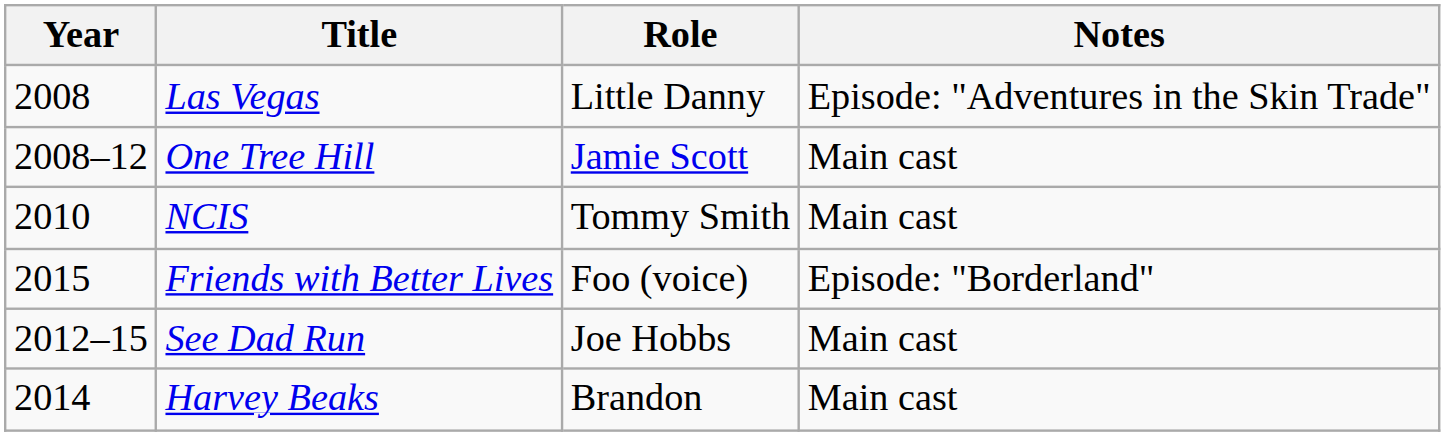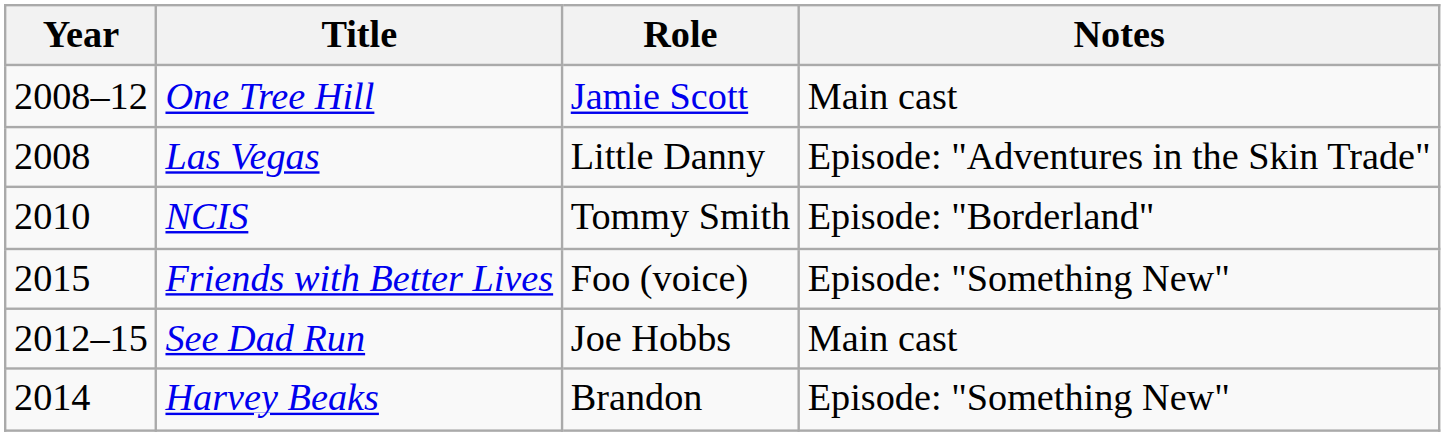rows swapped: Las Vegas <-> One Tree Hill
NCIS | Notes: Main cast -> Episode: "Borderland"
Friends with Better Lives | Notes: Episode: "Borderland" -> Episode: "Something New"
Harvey Beaks | Notes: Main cast -> Episode: "Something New"
